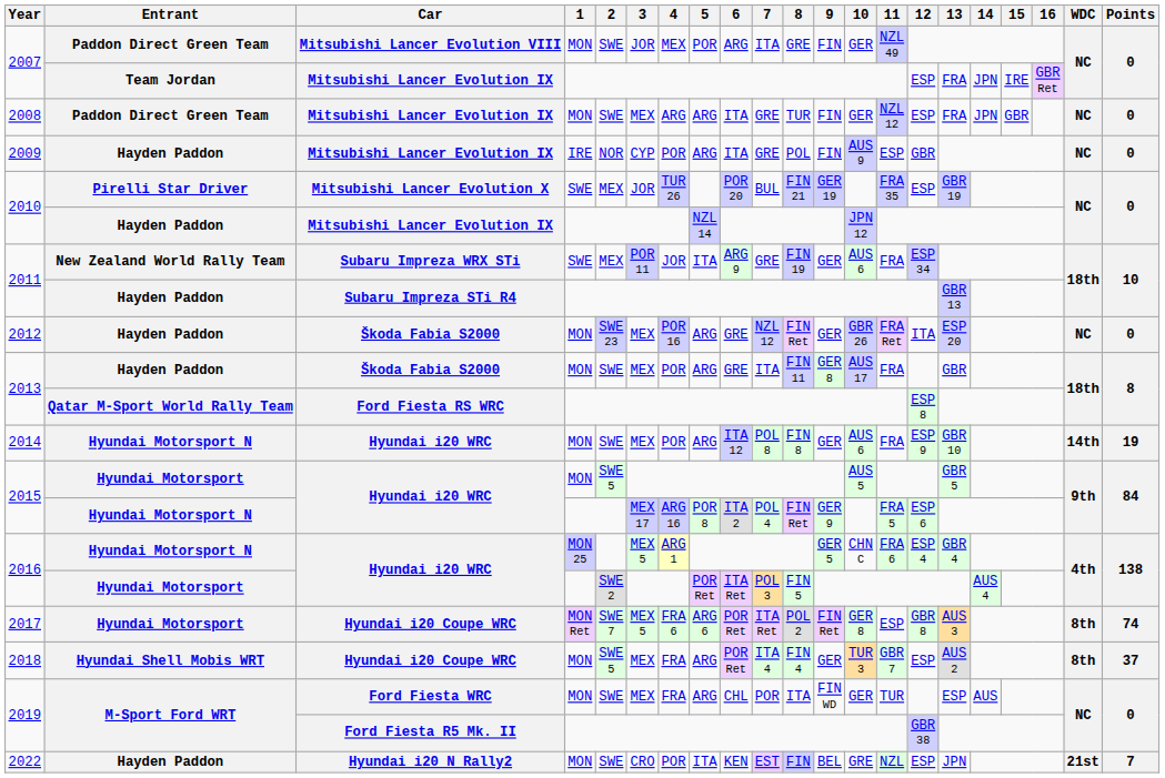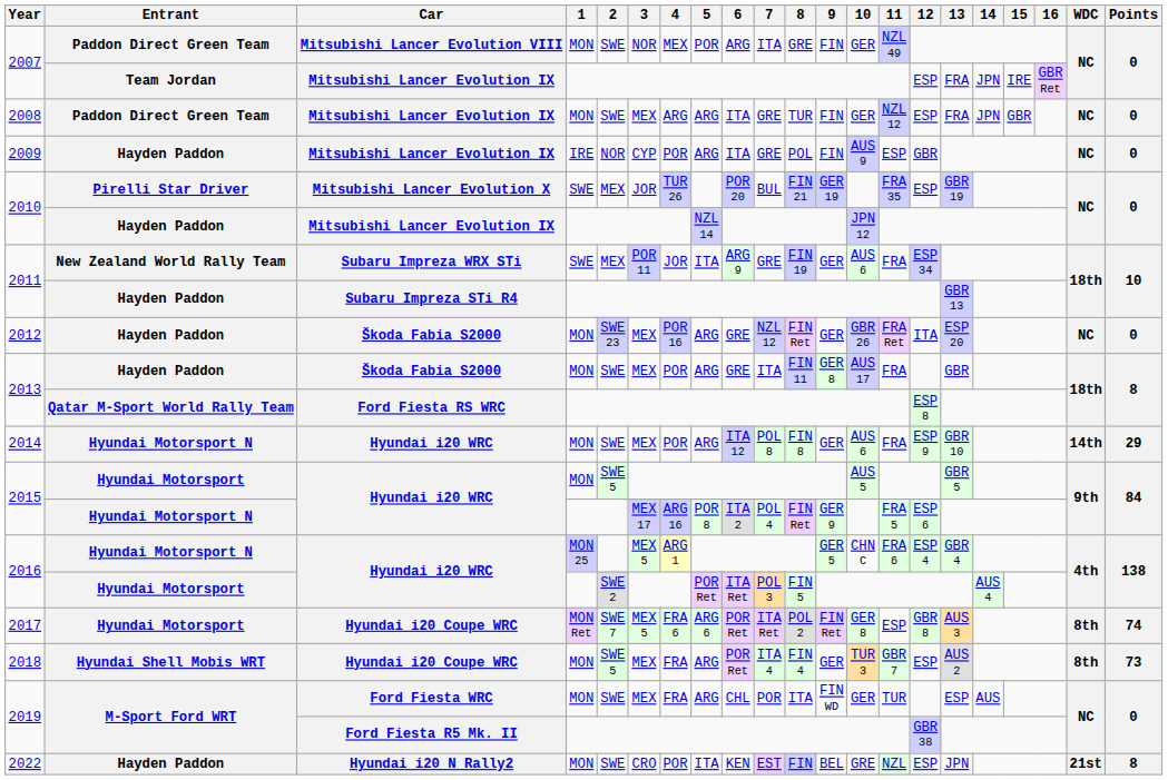2007 / MON | 3: JOR -> NOR
2014 | Points: 19 -> 29
2018 | Points: 37 -> 73
2022 | Points: 7 -> 8
